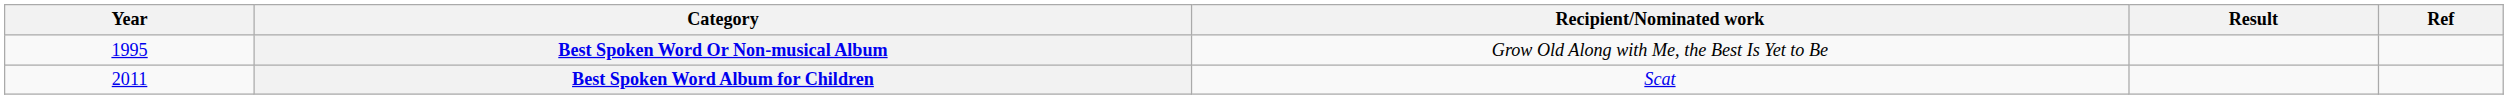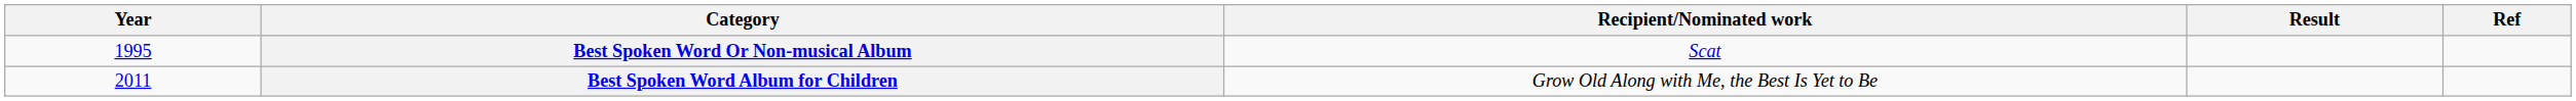Best Spoken Word Or Non-musical Album | Recipient/Nominated work: Grow Old Along with Me, the Best Is Yet to Be -> Scat
Best Spoken Word Album for Children | Recipient/Nominated work: Scat -> Grow Old Along with Me, the Best Is Yet to Be
